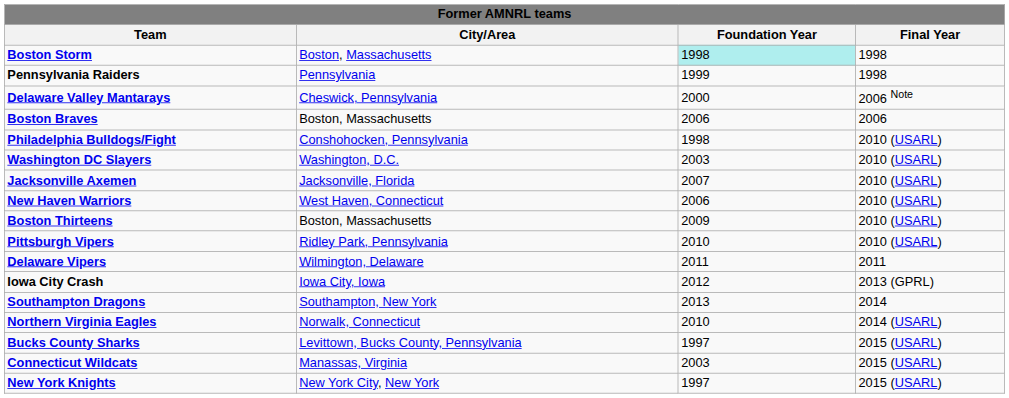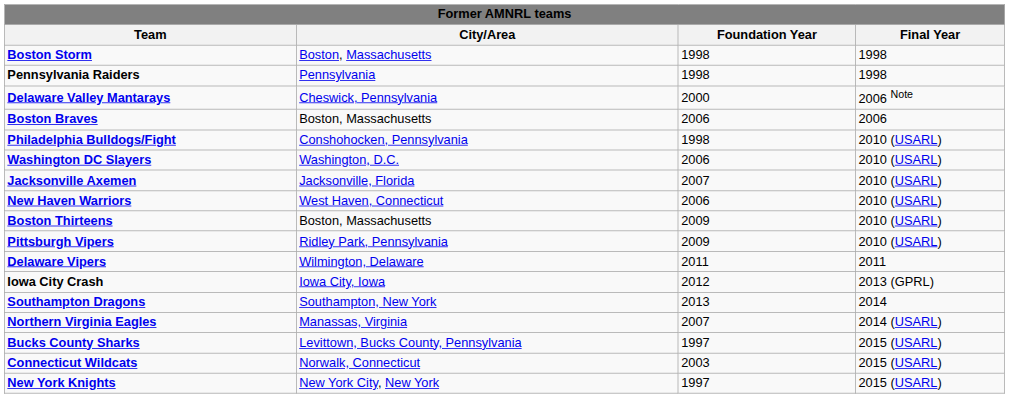Boston Storm | Foundation Year: paleturquoise background -> no background
Pennsylvania Raiders | Foundation Year: 1999 -> 1998
Washington DC Slayers | Foundation Year: 2003 -> 2006
Pittsburgh Vipers | Foundation Year: 2010 -> 2009
Northern Virginia Eagles | City/Area: Norwalk, Connecticut -> Manassas, Virginia
Northern Virginia Eagles | Foundation Year: 2010 -> 2007
Connecticut Wildcats | City/Area: Manassas, Virginia -> Norwalk, Connecticut
